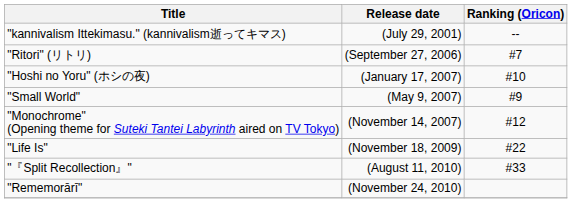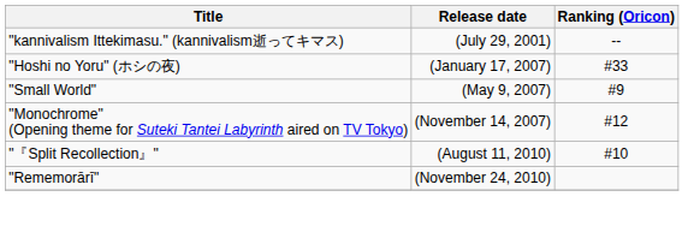- row: "Ritori" (リトリ) | (September 27, 2006) | #7
"Hoshi no Yoru" (ホシの夜) | Ranking (Oricon): #10 -> #33
- row: "Life Is" | (November 18, 2009) | #22
"『Split Recollection』" | Ranking (Oricon): #33 -> #10
